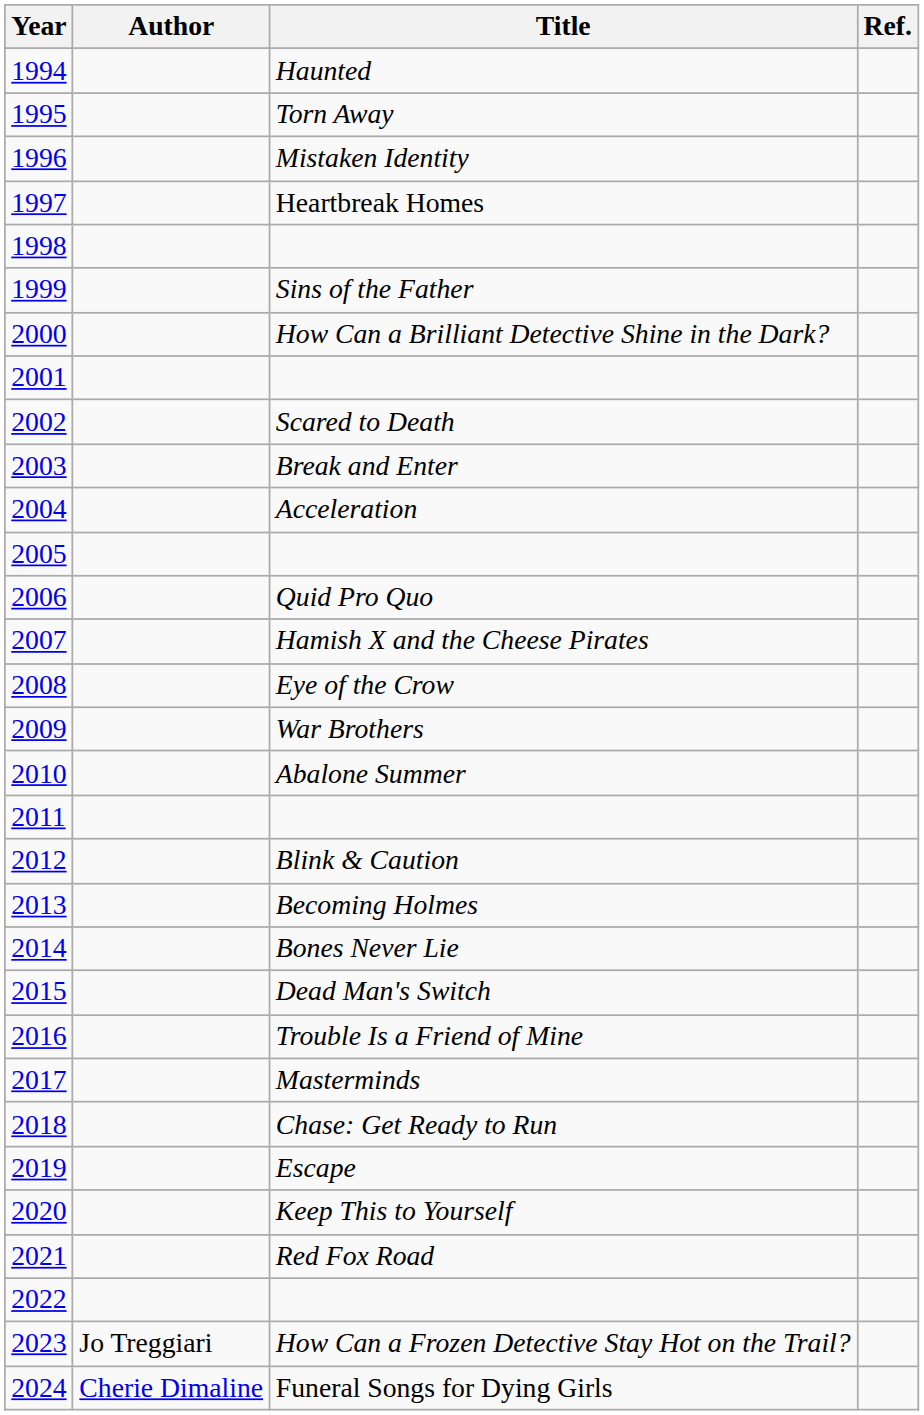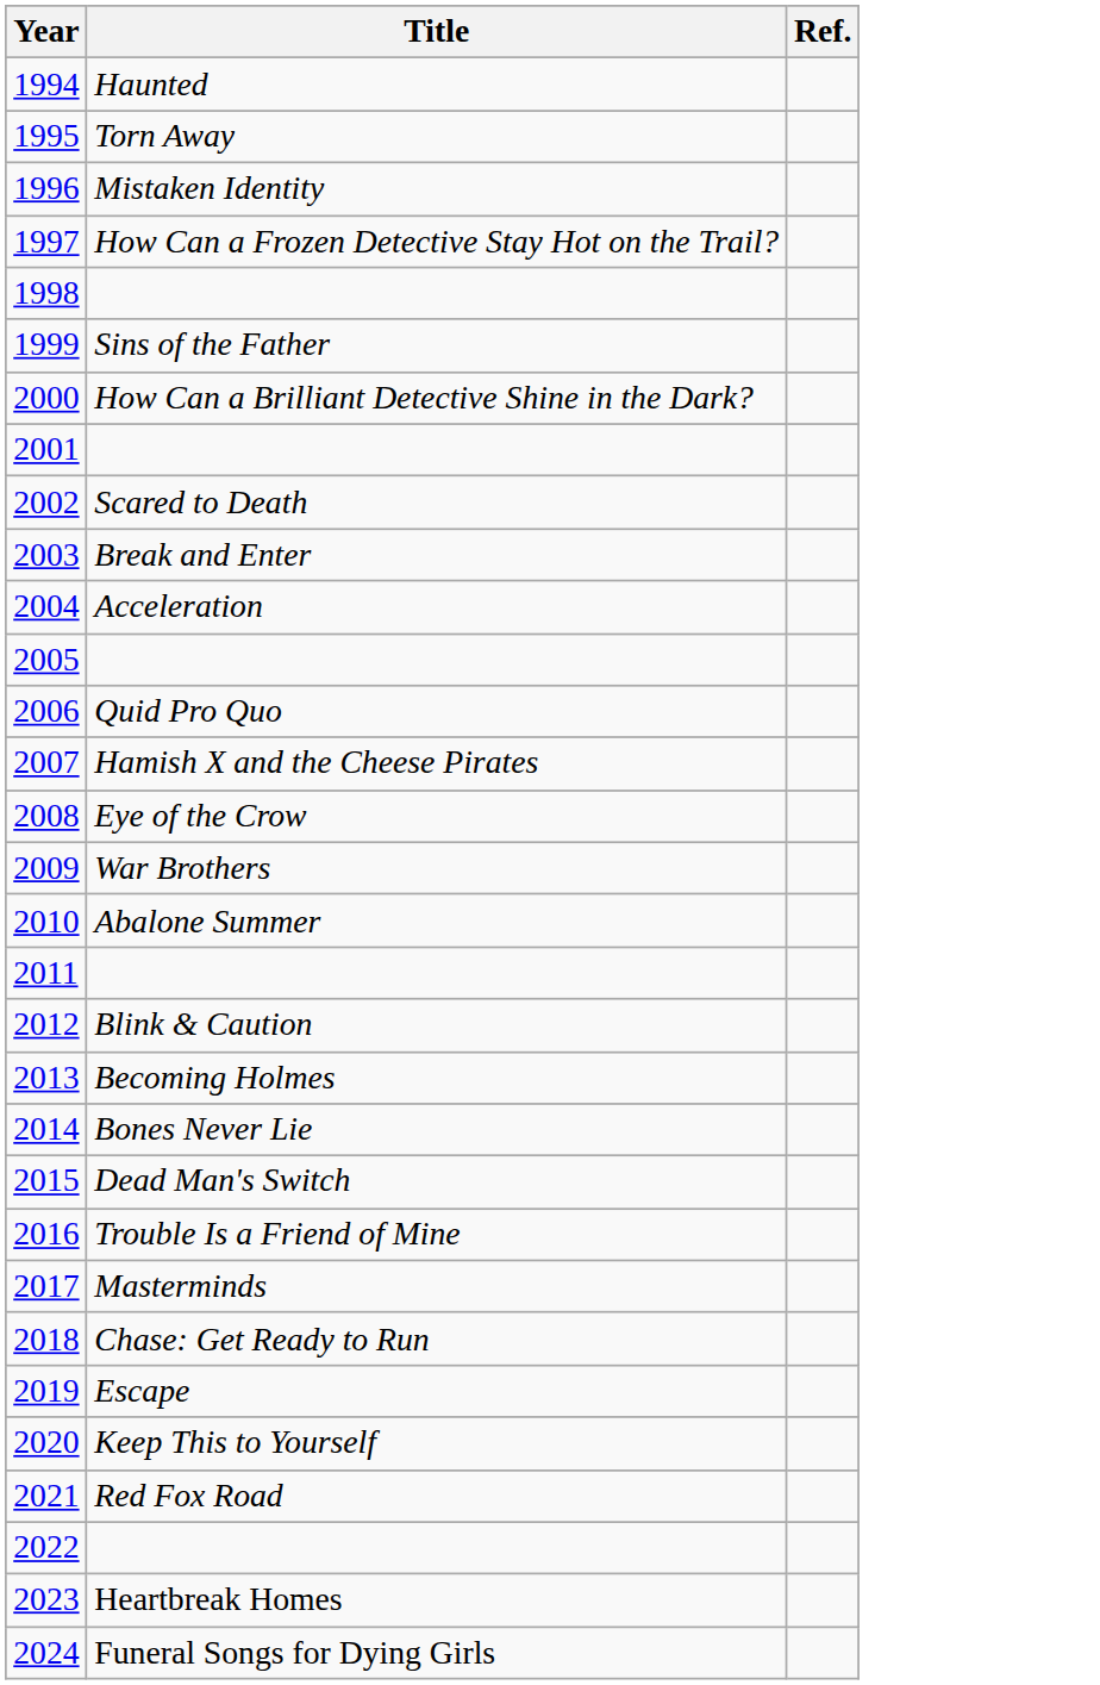- column: Author | Jo Treggiari | Cherie Dimaline
1997 | Title: Heartbreak Homes -> How Can a Frozen Detective Stay Hot on the Trail?
2023 | Title: How Can a Frozen Detective Stay Hot on the Trail? -> Heartbreak Homes
